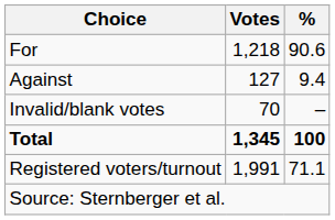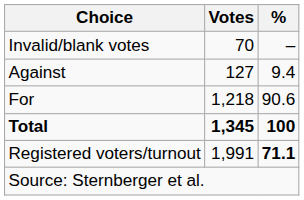rows swapped: For <-> Invalid/blank votes
Registered voters/turnout | %: normal -> bold
